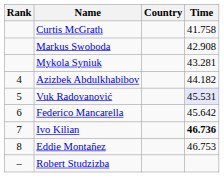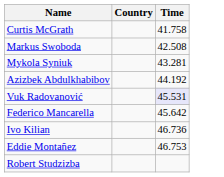- column: Rank | 4 | 5 | 6 | 7 | 8 | –
Markus Swoboda | Time: 42.908 -> 42.508
Azizbek Abdulkhabibov | Time: 44.182 -> 44.192
Ivo Kilian | Time: bold -> normal
